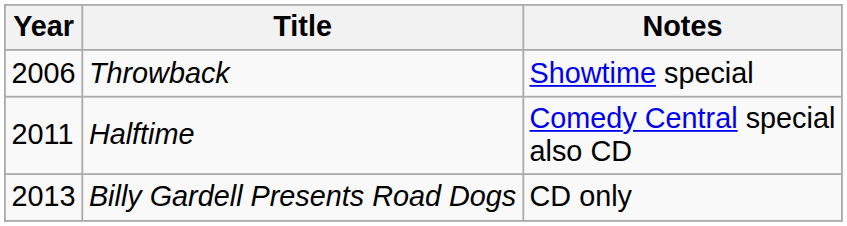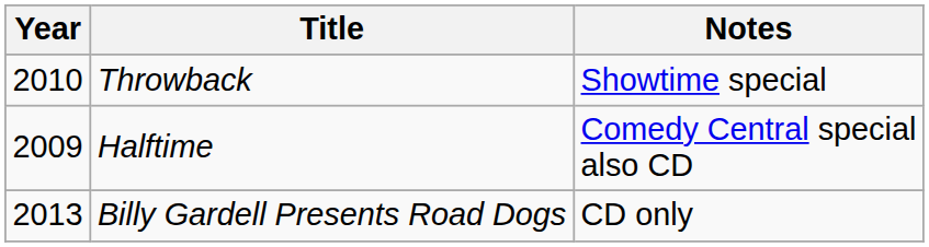Throwback | Year: 2006 -> 2010
Halftime | Year: 2011 -> 2009
